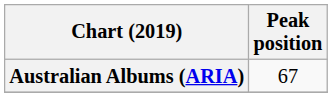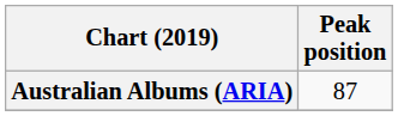Australian Albums (ARIA) | Peak position: 67 -> 87
